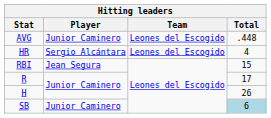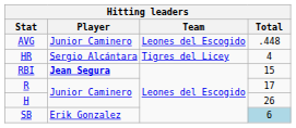HR | Team: Leones del Escogido -> Tigres del Licey
RBI | Player: normal -> bold
SB | Player: Junior Caminero -> Erik Gonzalez
